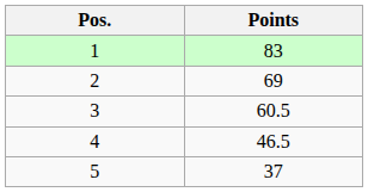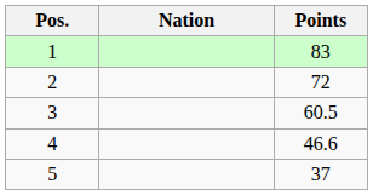+ column: Nation
2 | Points: 69 -> 72
4 | Points: 46.5 -> 46.6
